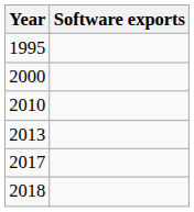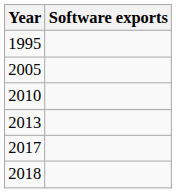- row: 2000
+ row: 2005
